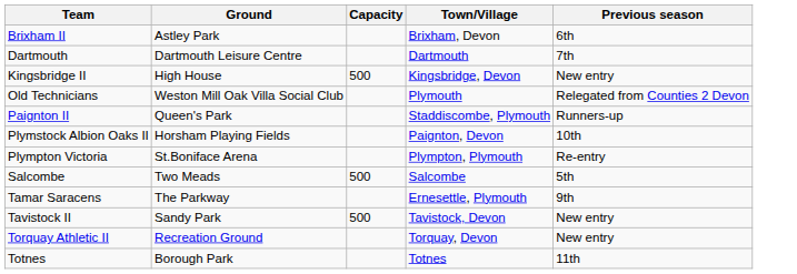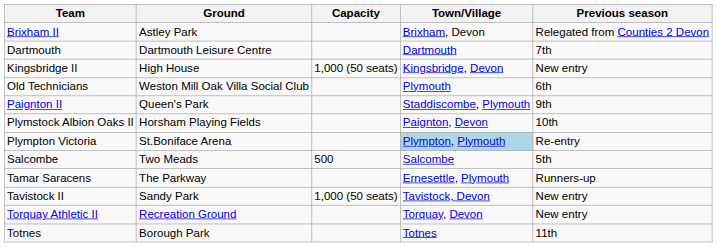Brixham II | Previous season: 6th -> Relegated from Counties 2 Devon
Kingsbridge II | Capacity: 500 -> 1,000 (50 seats)
Old Technicians | Previous season: Relegated from Counties 2 Devon -> 6th
Paignton II | Previous season: Runners-up -> 9th
Plympton Victoria | Town/Village: no background -> lightblue background
Tamar Saracens | Previous season: 9th -> Runners-up
Tavistock II | Capacity: 500 -> 1,000 (50 seats)
